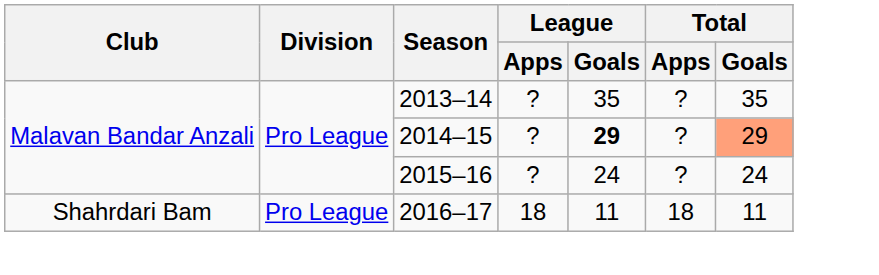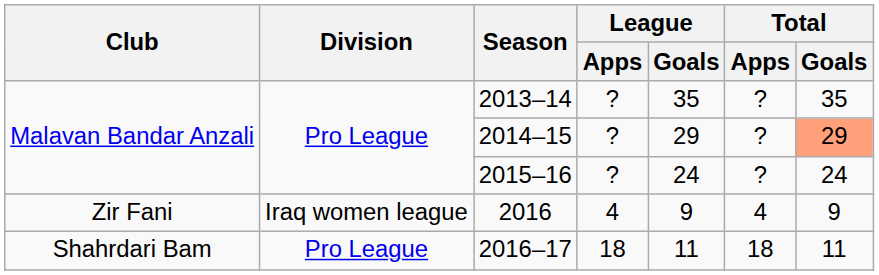2014–15 | League / Goals: bold -> normal
+ row: Zir Fani | Iraq women league | 2016 | 4 | 9 | 4 | 9
